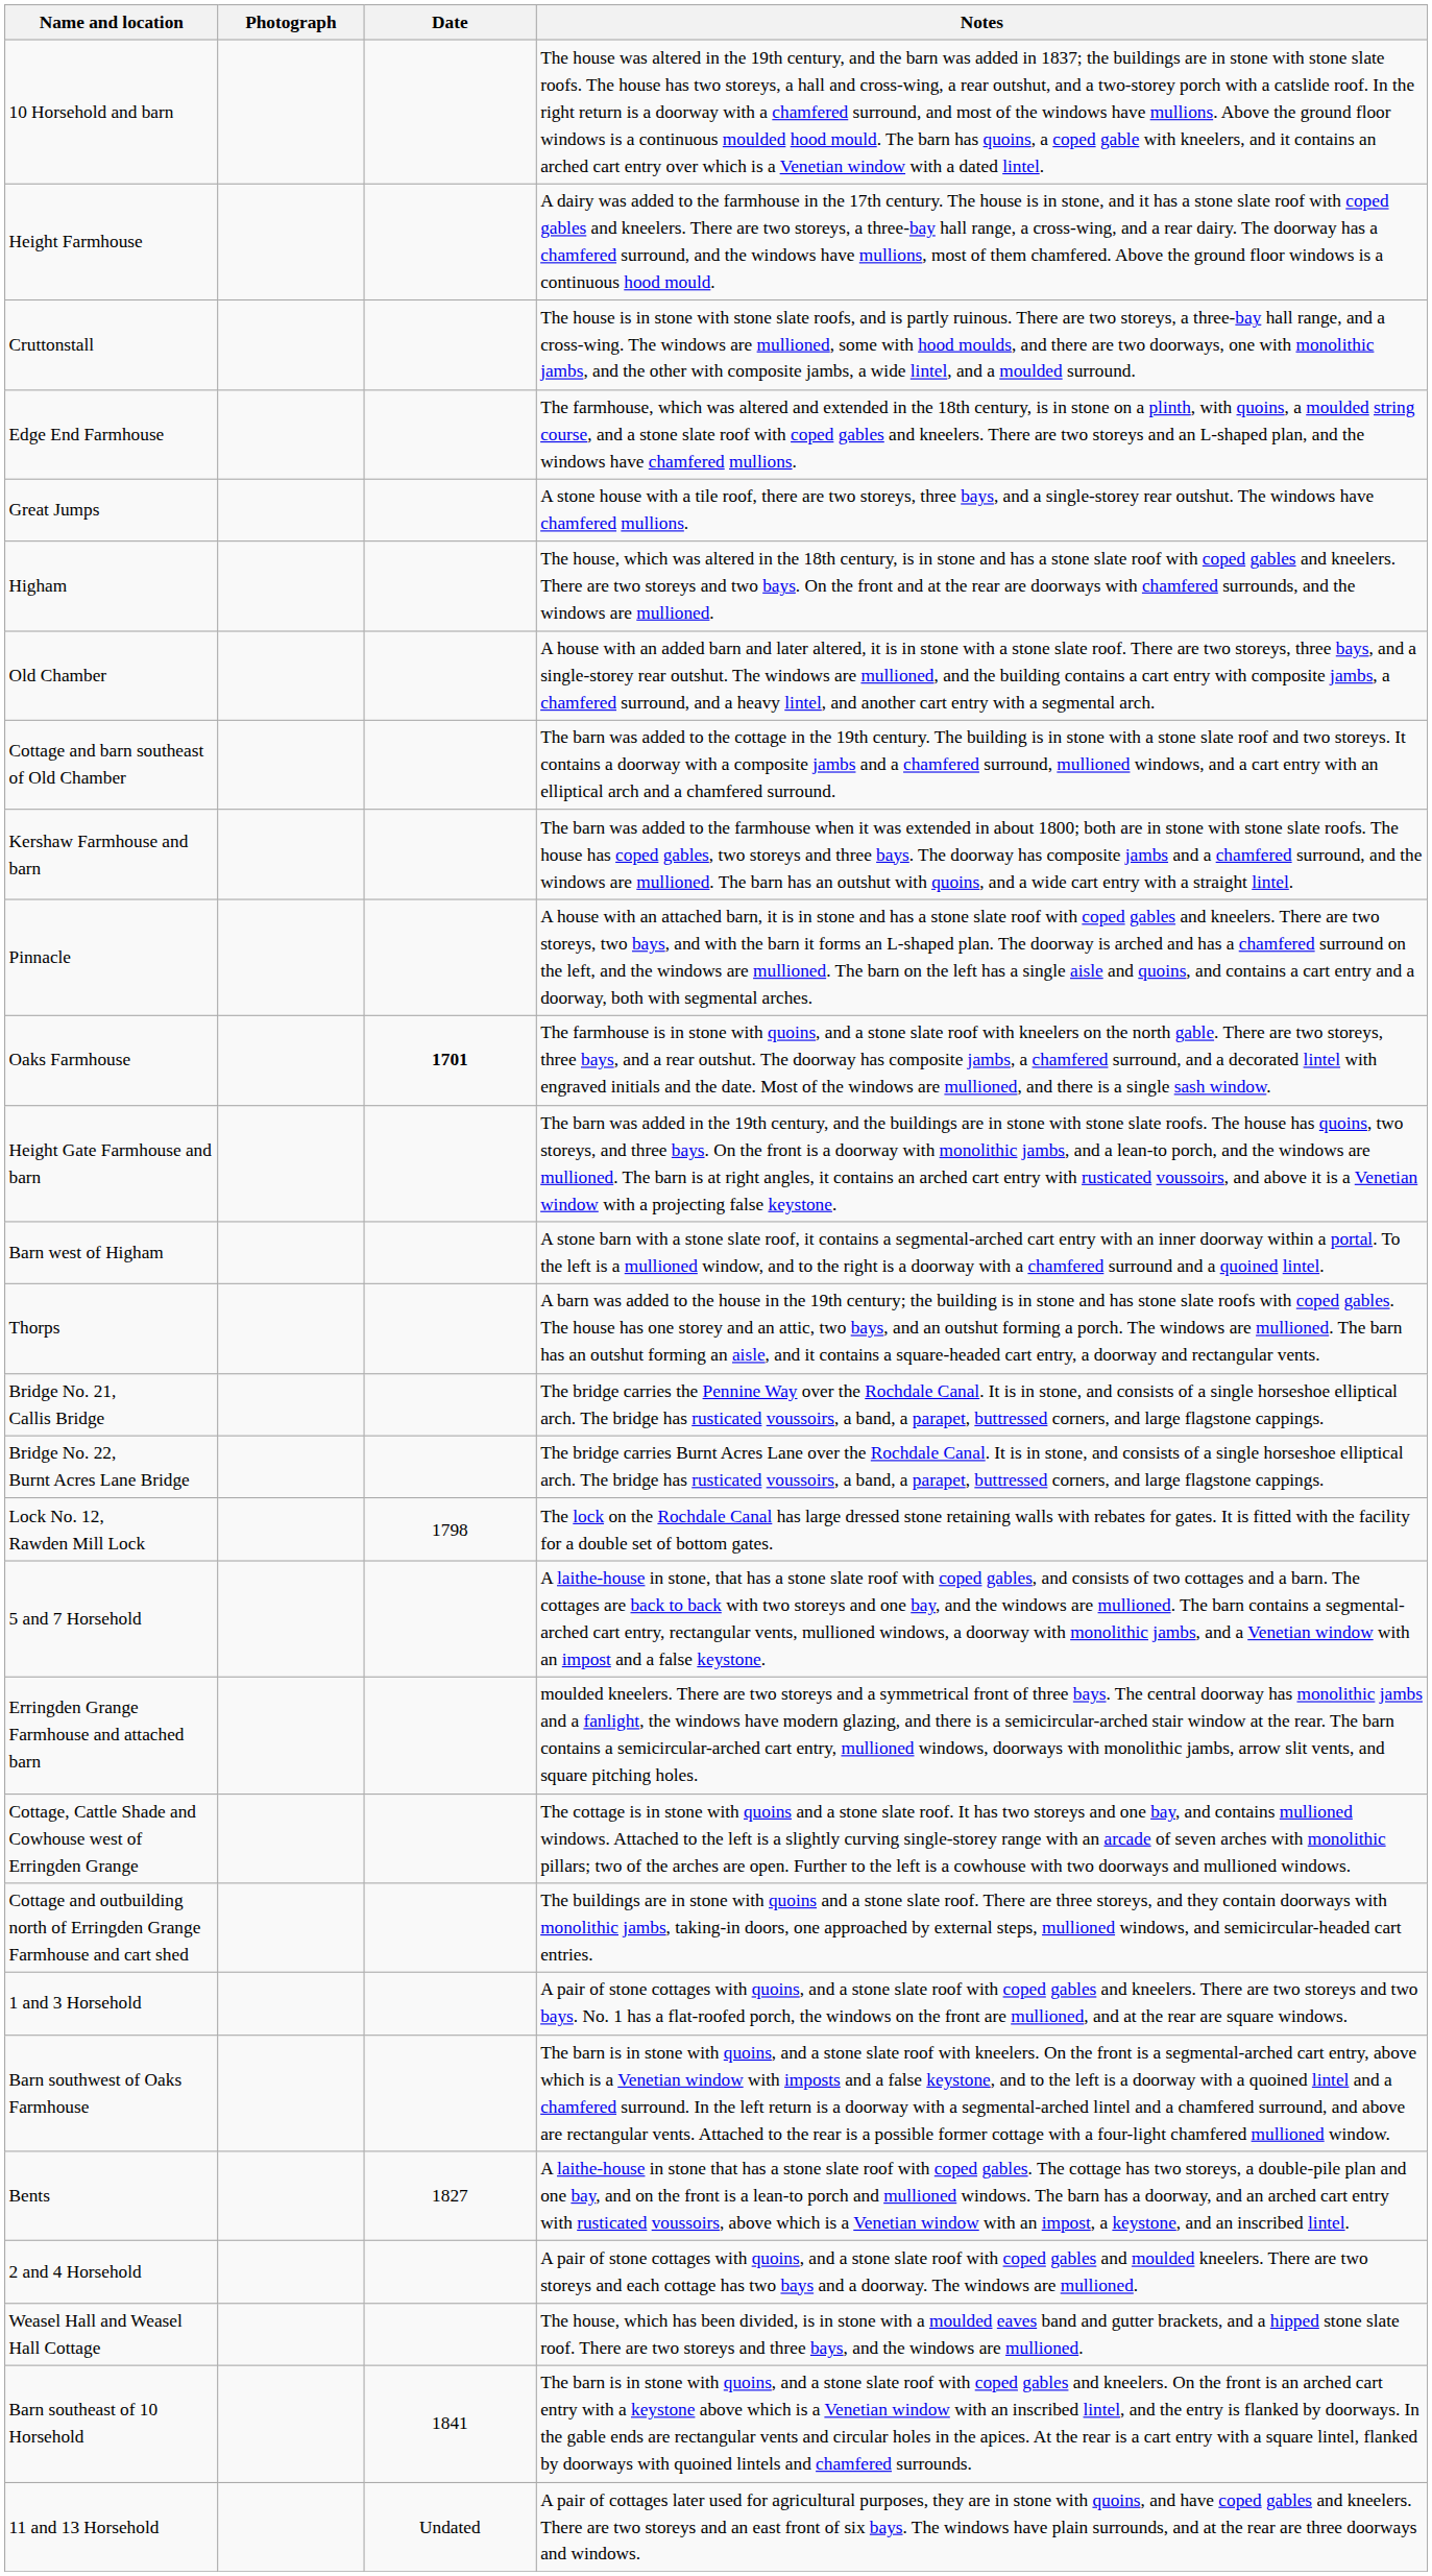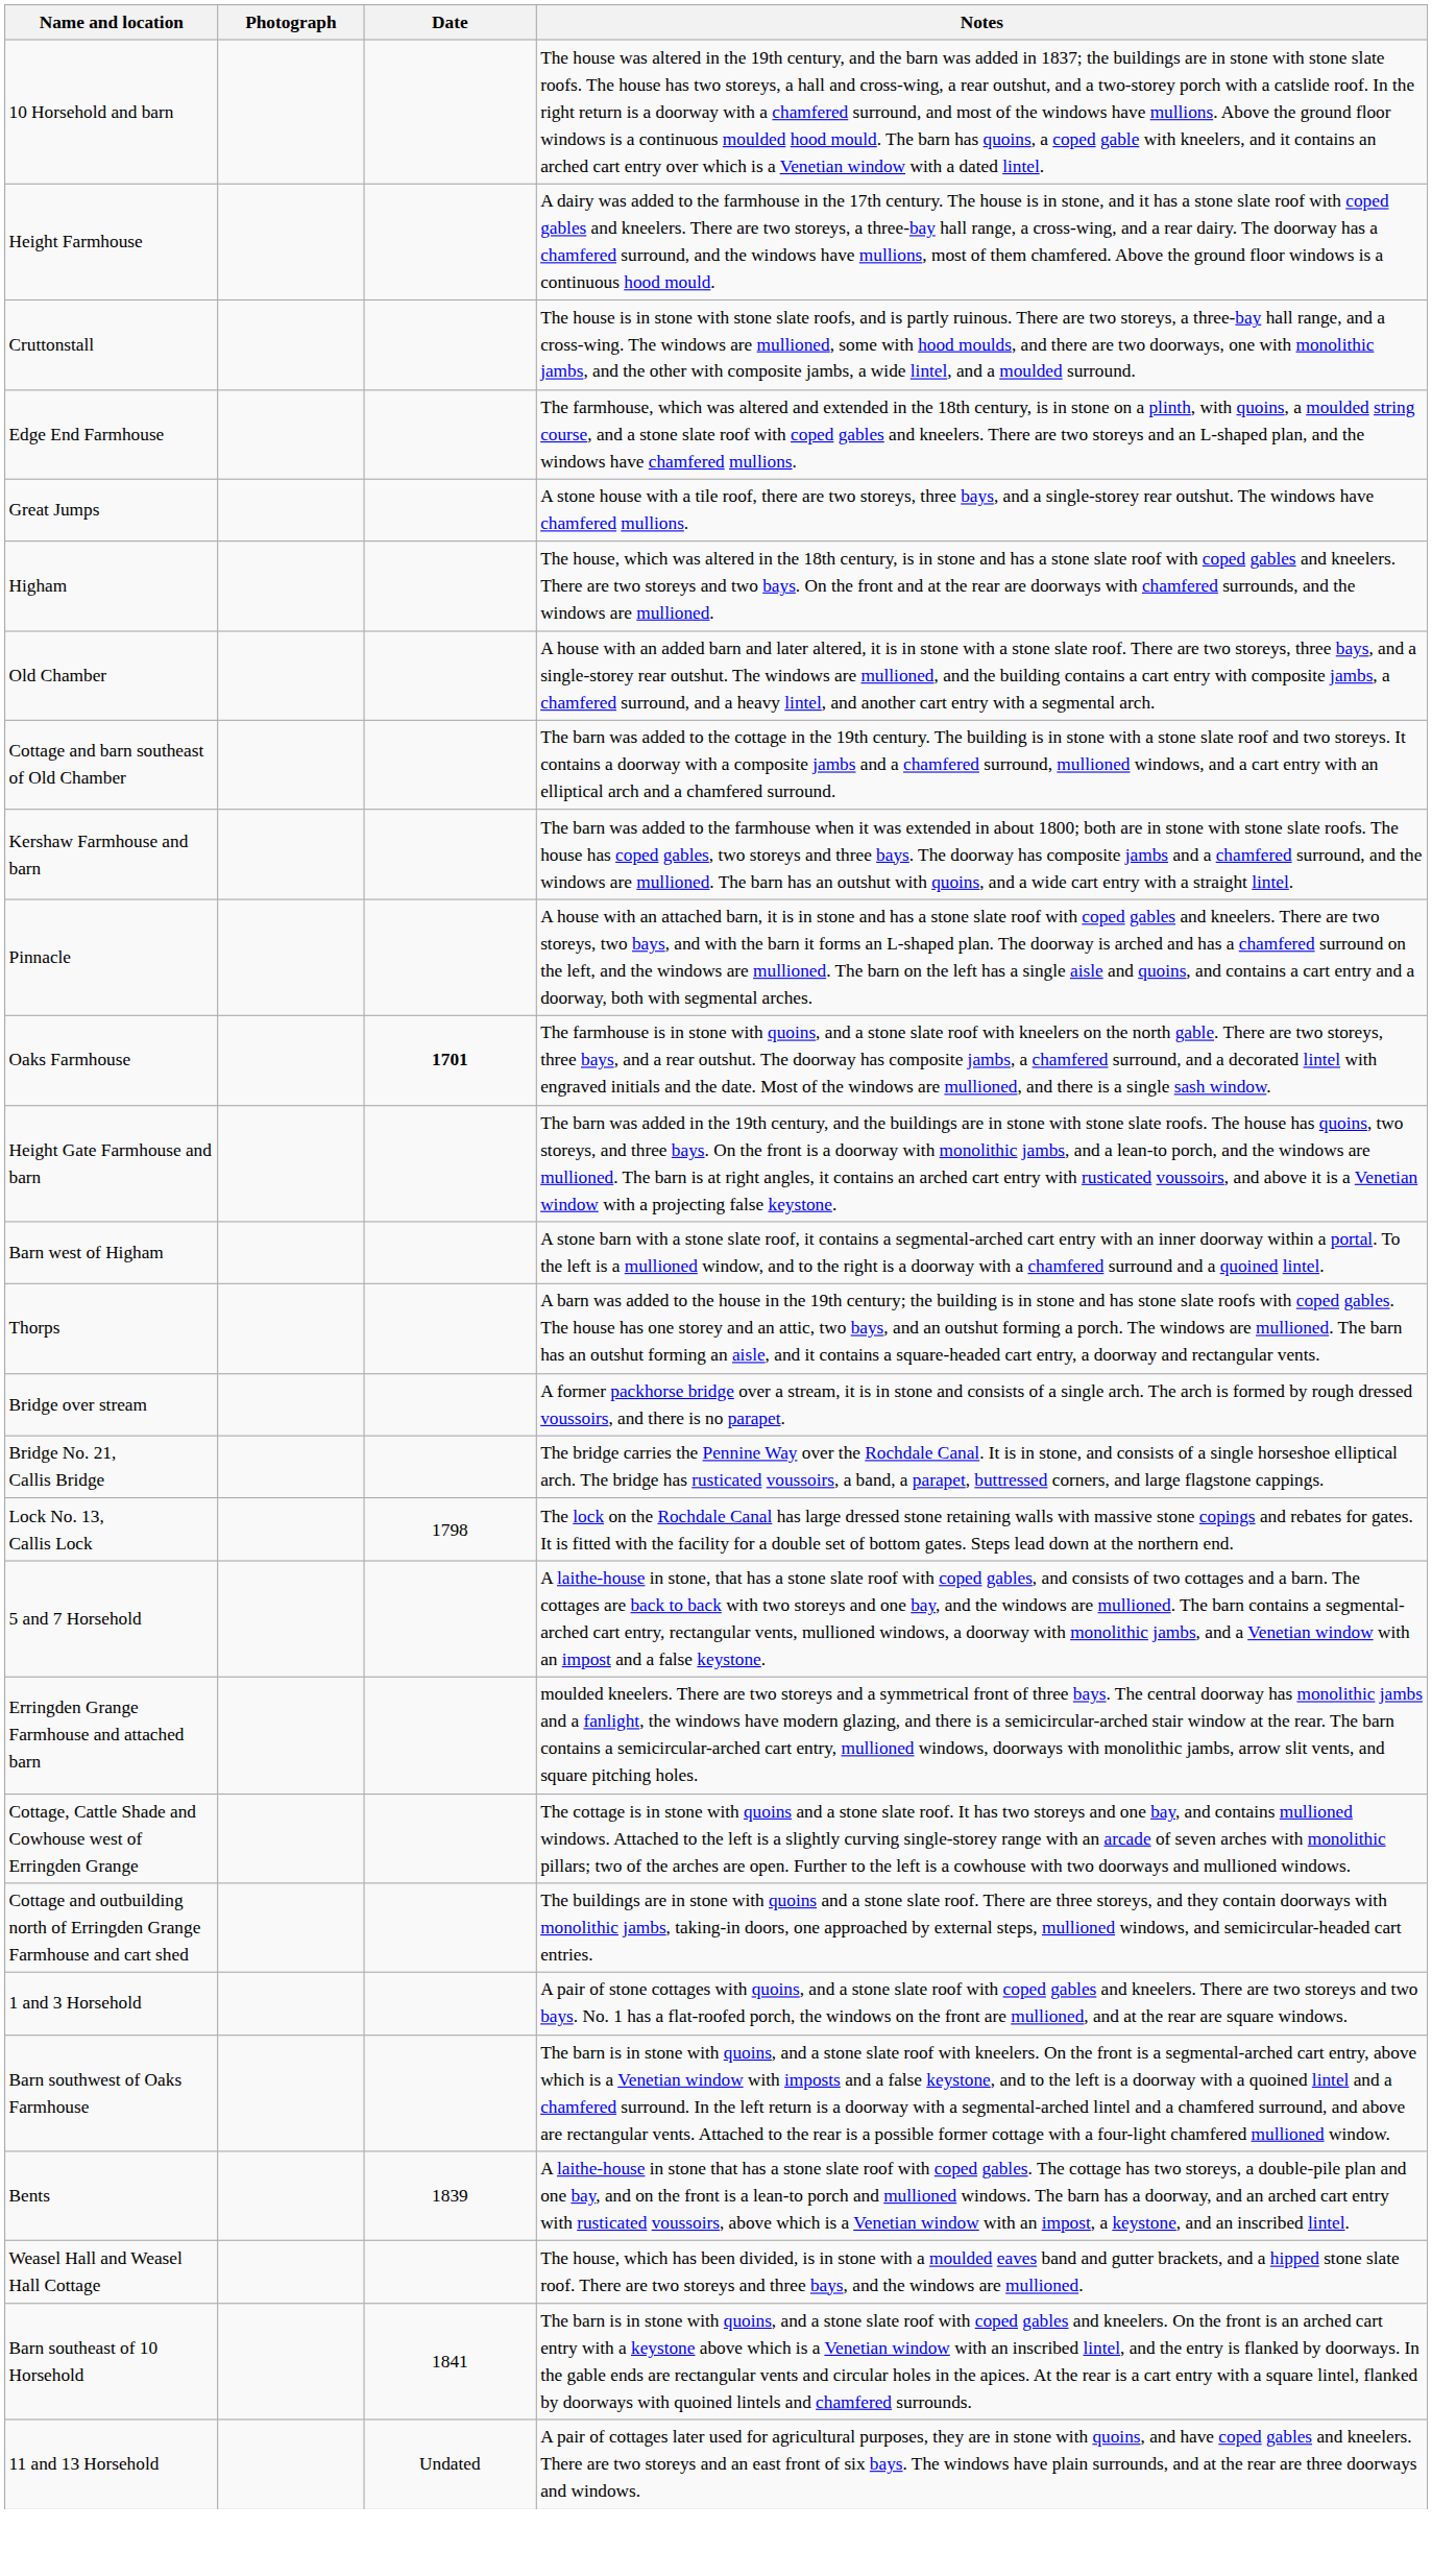+ row: Bridge over stream | A former packhorse bridge over a stream, it is in stone and consists of a single arch. The arch is formed by rough dressed voussoirs, and there is no parapet.
- row: Bridge No. 22, Burnt Acres Lane Bridge | The bridge carries Burnt Acres Lane over the Rochdale Canal. It is in stone, and consists of a single horseshoe elliptical arch. The bridge has rusticated voussoirs, a band, a parapet, buttressed corners, and large flagstone cappings.
- row: Lock No. 12, Rawden Mill Lock | 1798 | The lock on the Rochdale Canal has large dressed stone retaining walls with rebates for gates. It is fitted with the facility for a double set of bottom gates.
+ row: Lock No. 13, Callis Lock | 1798 | The lock on the Rochdale Canal has large dressed stone retaining walls with massive stone copings and rebates for gates. It is fitted with the facility for a double set of bottom gates. Steps lead down at the northern end.
Bents | Date: 1827 -> 1839
- row: 2 and 4 Horsehold | A pair of stone cottages with quoins, and a stone slate roof with coped gables and moulded kneelers. There are two storeys and each cottage has two bays and a doorway. The windows are mullioned.
